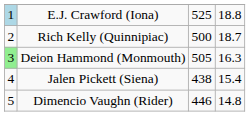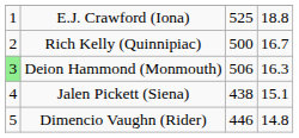E.J. Crawford (Iona) | column 1: lightblue background -> no background
Rich Kelly (Quinnipiac) | column 4: 18.7 -> 16.7
Deion Hammond (Monmouth) | column 3: 505 -> 506
Jalen Pickett (Siena) | column 4: 15.4 -> 15.1
